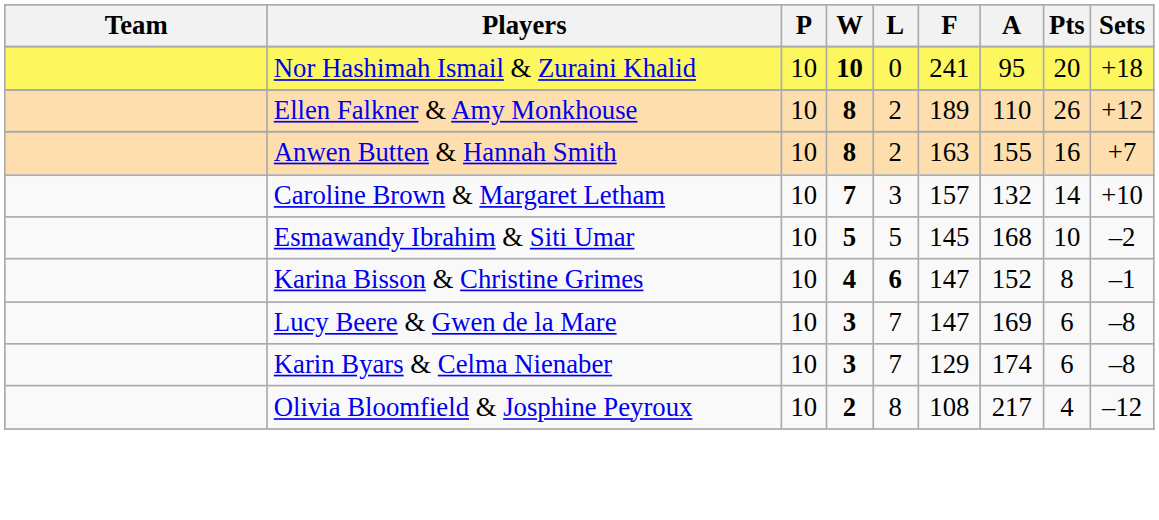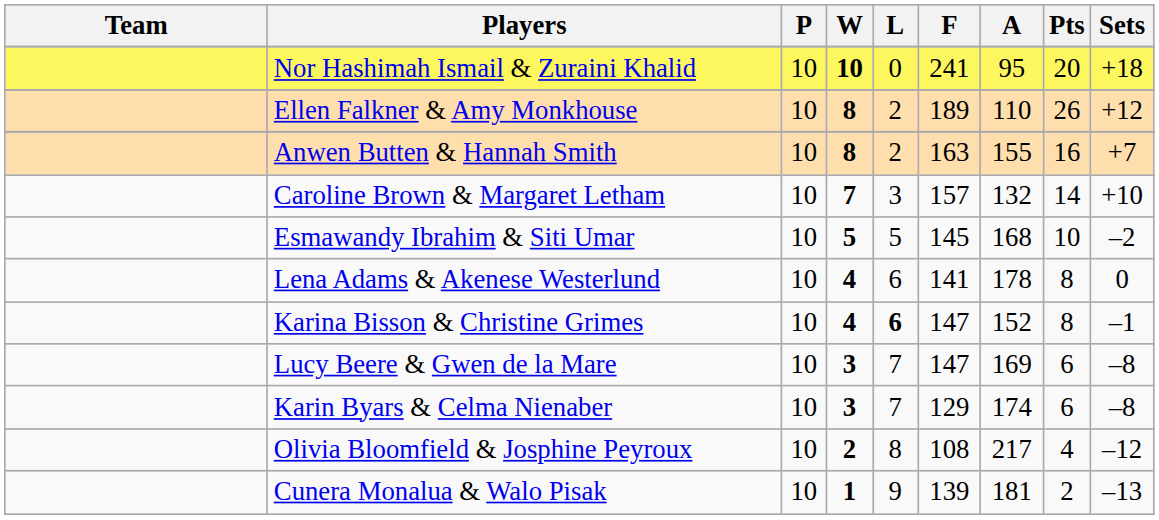+ row: Lena Adams & Akenese Westerlund | 10 | 4 | 6 | 141 | 178 | 8 | 0
+ row: Cunera Monalua & Walo Pisak | 10 | 1 | 9 | 139 | 181 | 2 | –13
